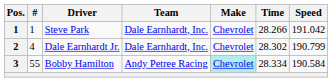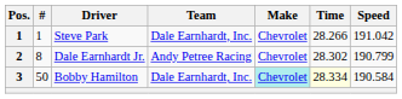Dale Earnhardt Jr. | #: 4 -> 8
Dale Earnhardt Jr. | Team: Dale Earnhardt, Inc. -> Andy Petree Racing
Bobby Hamilton | #: 55 -> 50
Bobby Hamilton | Team: Andy Petree Racing -> Dale Earnhardt, Inc.
Bobby Hamilton | Time: no background -> lightyellow background
